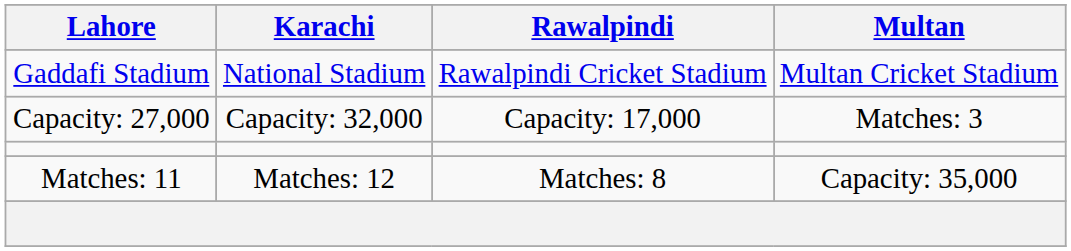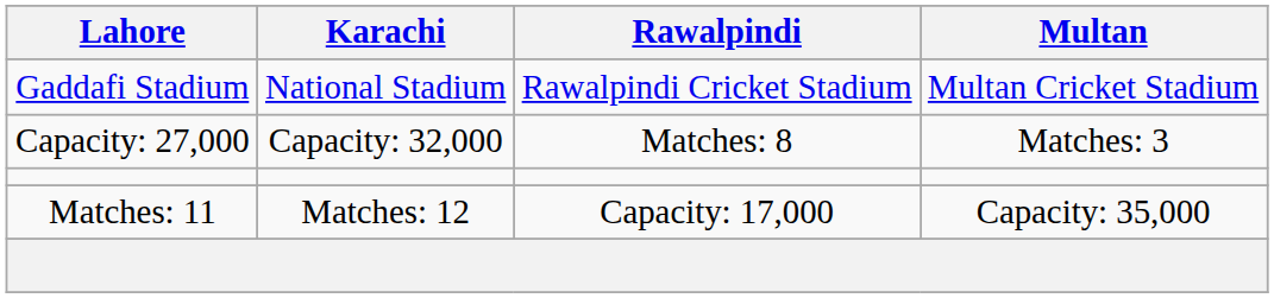Capacity: 27,000 | Rawalpindi: Capacity: 17,000 -> Matches: 8
Matches: 11 | Rawalpindi: Matches: 8 -> Capacity: 17,000
